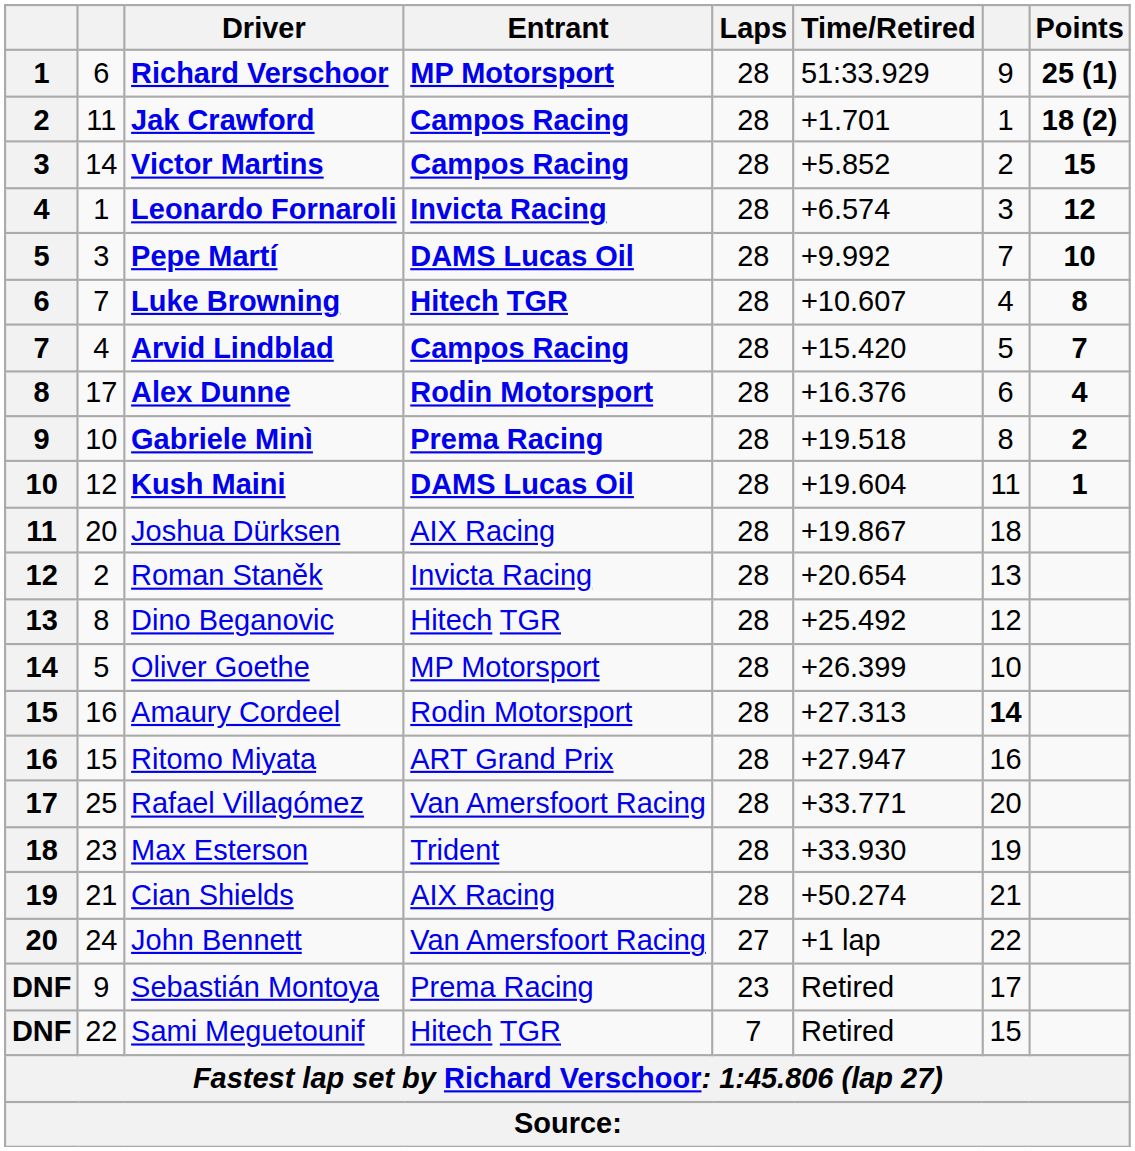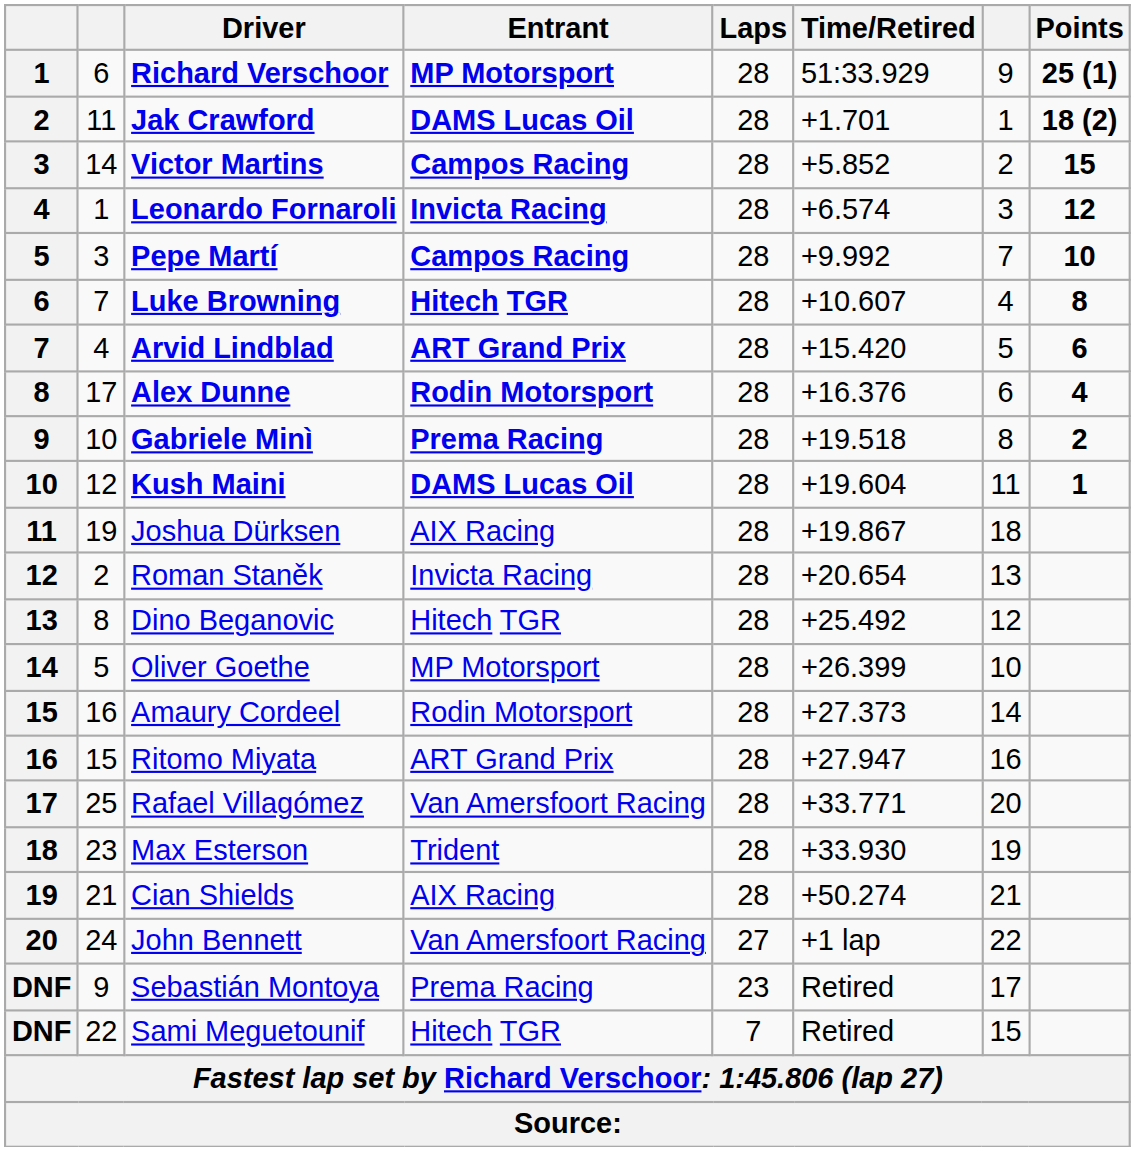Jak Crawford | Entrant: Campos Racing -> DAMS Lucas Oil
Pepe Martí | Entrant: DAMS Lucas Oil -> Campos Racing
Arvid Lindblad | Entrant: Campos Racing -> ART Grand Prix
Arvid Lindblad | Points: 7 -> 6
Joshua Dürksen | column 2: 20 -> 19
Amaury Cordeel | Time/Retired: +27.313 -> +27.373
Amaury Cordeel | column 7: bold -> normal
